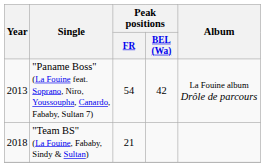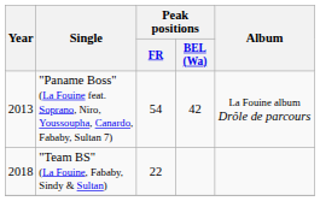"Team BS" (La Fouine, Fababy, Sindy & Sultan) | Peak positions / FR: 21 -> 22
